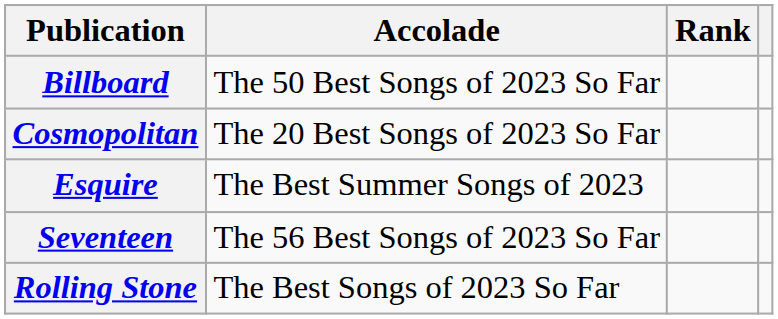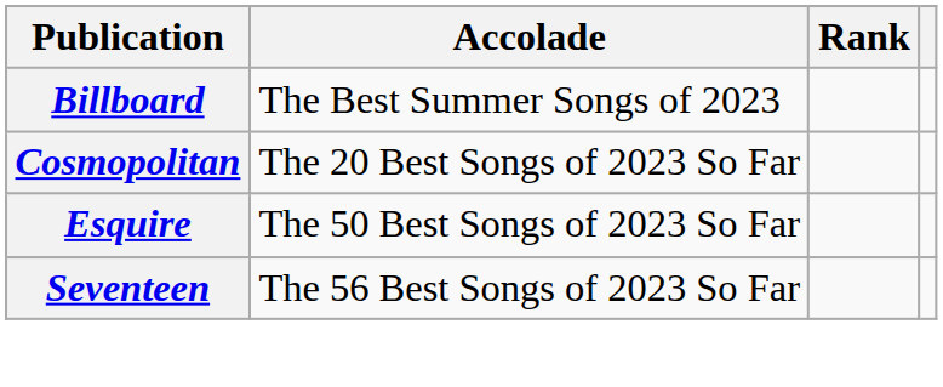Billboard | Accolade: The 50 Best Songs of 2023 So Far -> The Best Summer Songs of 2023
Esquire | Accolade: The Best Summer Songs of 2023 -> The 50 Best Songs of 2023 So Far
- row: Rolling Stone | The Best Songs of 2023 So Far
